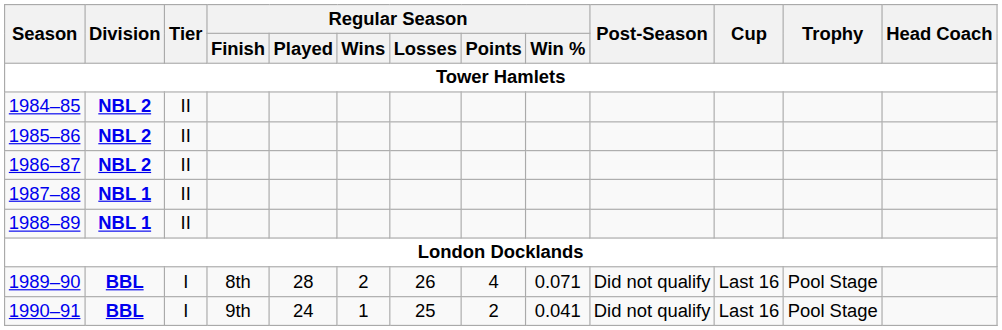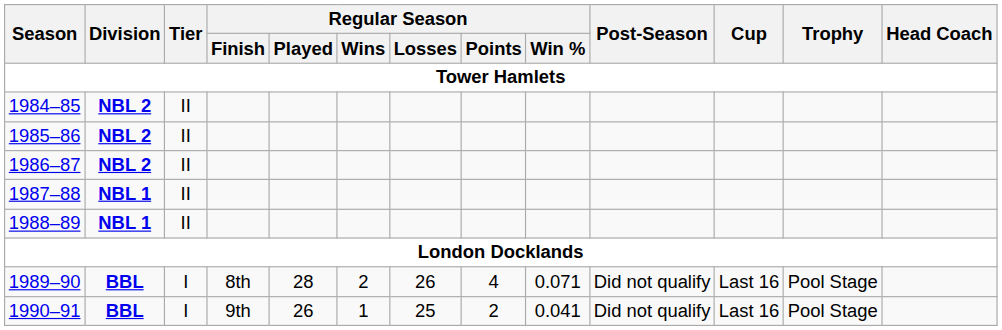1990–91 | Regular Season / Played: 24 -> 26
